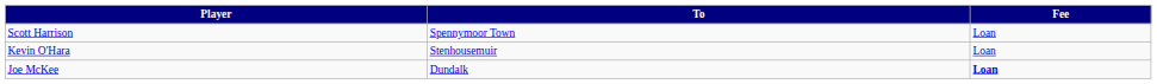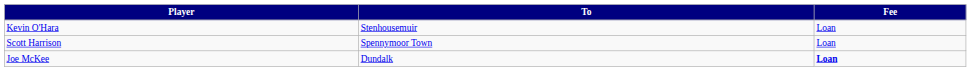rows swapped: Kevin O'Hara <-> Scott Harrison
